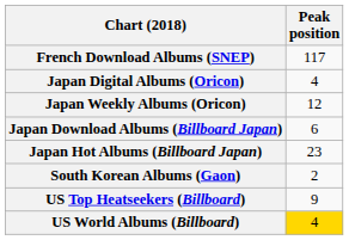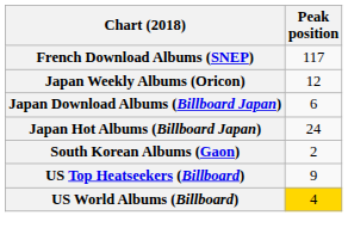- row: Japan Digital Albums (Oricon) | 4
Japan Hot Albums (Billboard Japan) | Peak position: 23 -> 24
